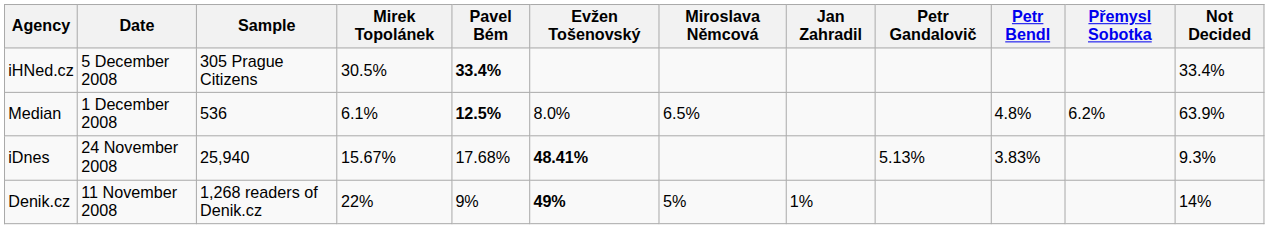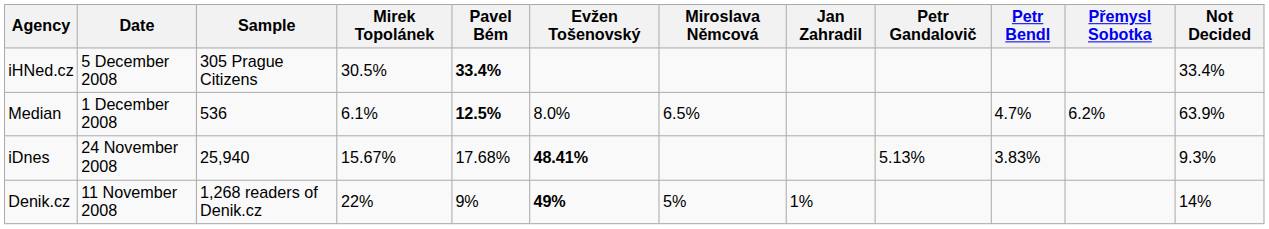Median | Petr Bendl: 4.8% -> 4.7%
